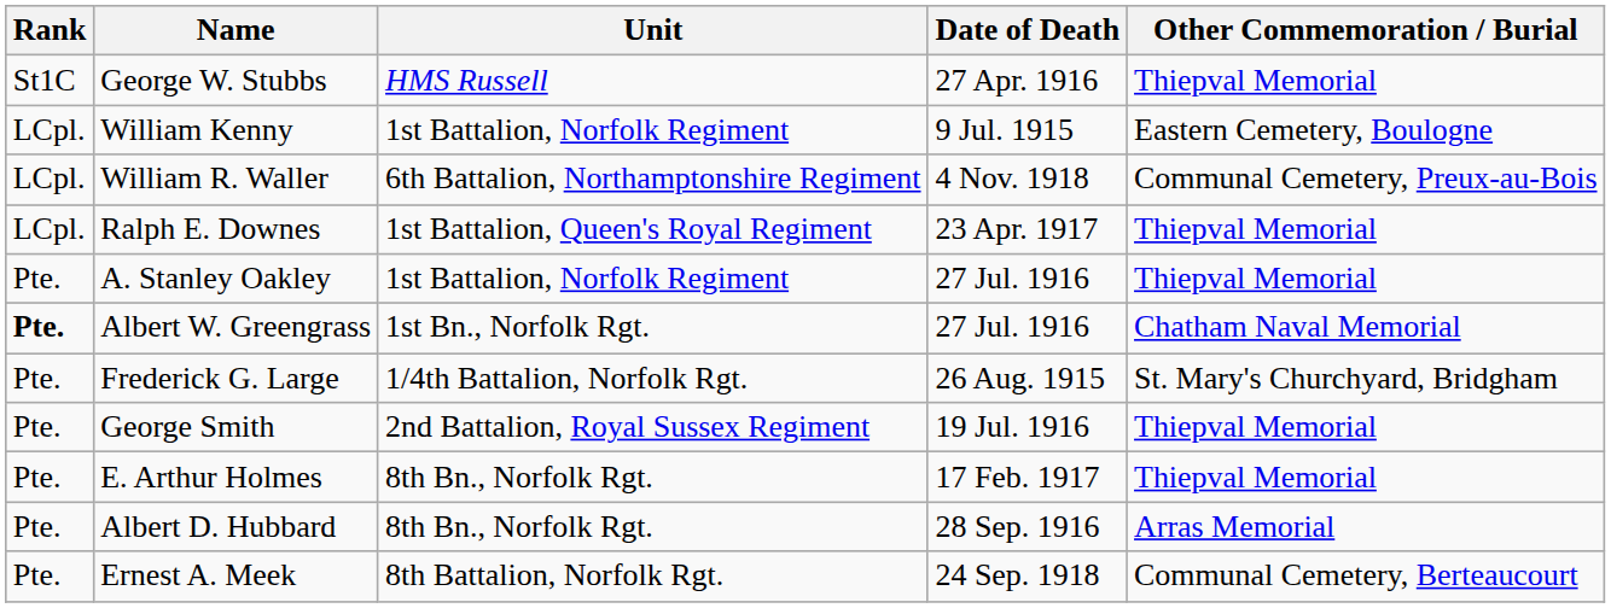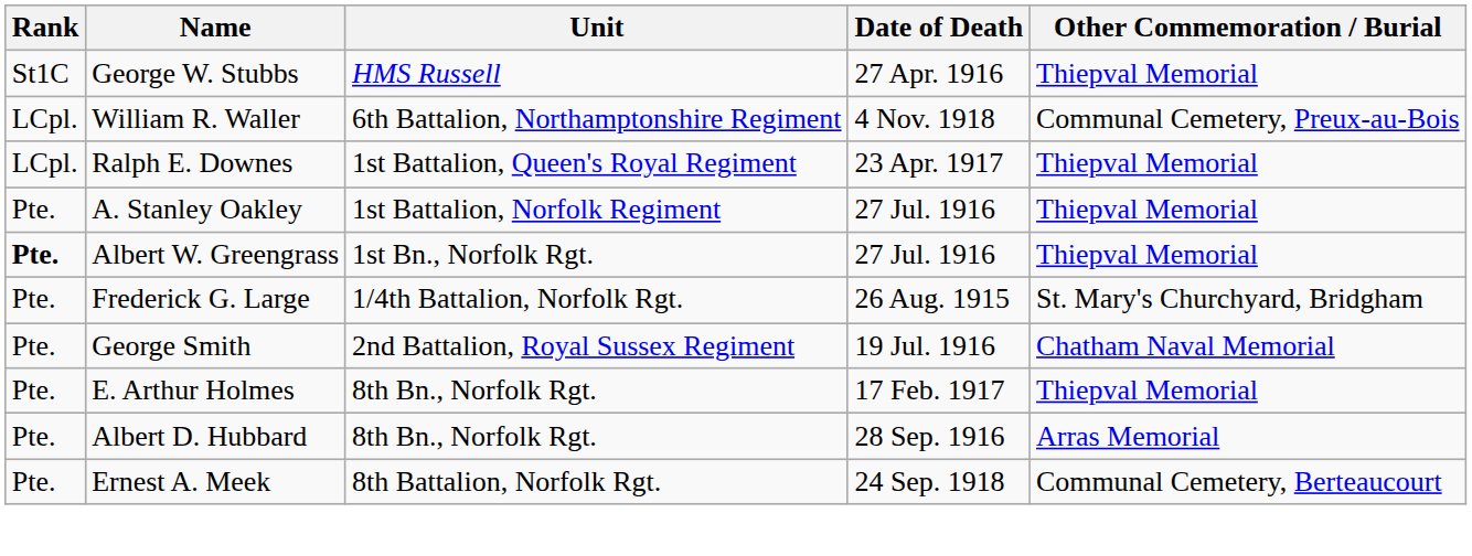- row: LCpl. | William Kenny | 1st Battalion, Norfolk Regiment | 9 Jul. 1915 | Eastern Cemetery, Boulogne
Albert W. Greengrass | Other Commemoration / Burial: Chatham Naval Memorial -> Thiepval Memorial
George Smith | Other Commemoration / Burial: Thiepval Memorial -> Chatham Naval Memorial
